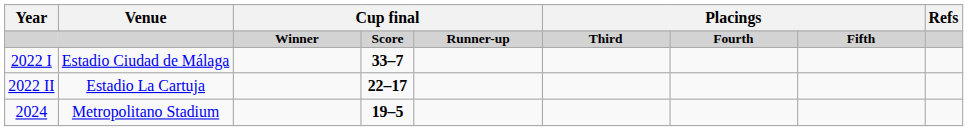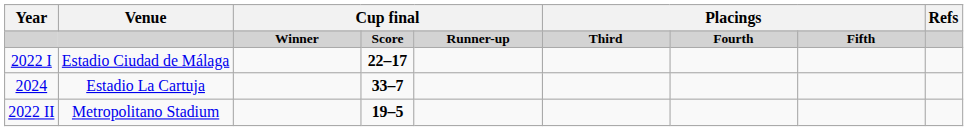Estadio Ciudad de Málaga | column 4: 33–7 -> 22–17
Estadio La Cartuja | Year: 2022 II -> 2024
Estadio La Cartuja | column 4: 22–17 -> 33–7
Metropolitano Stadium | Year: 2024 -> 2022 II
